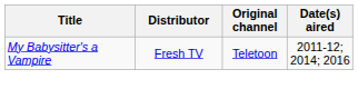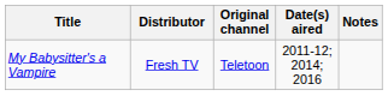+ column: Notes
